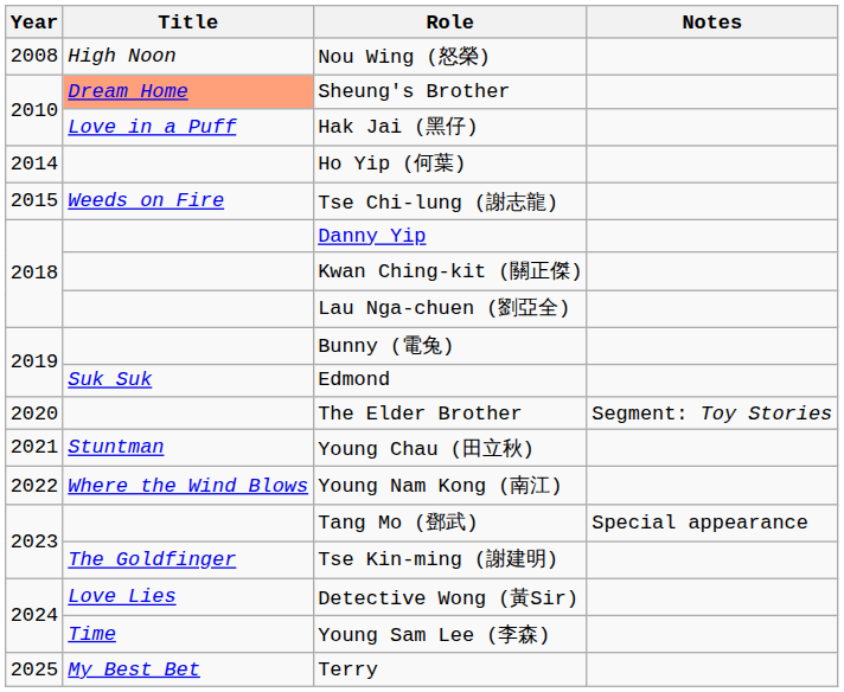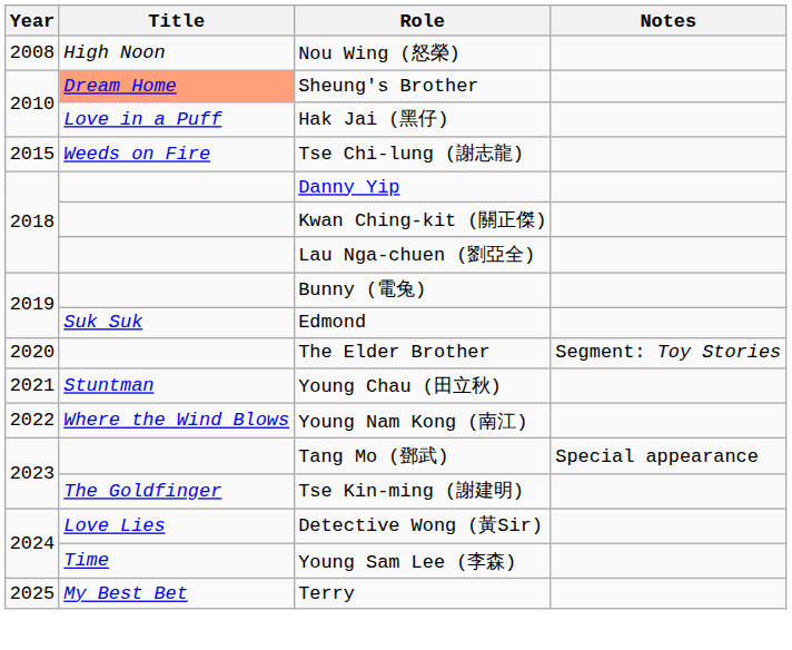- row: 2014 | Ho Yip (何葉)
